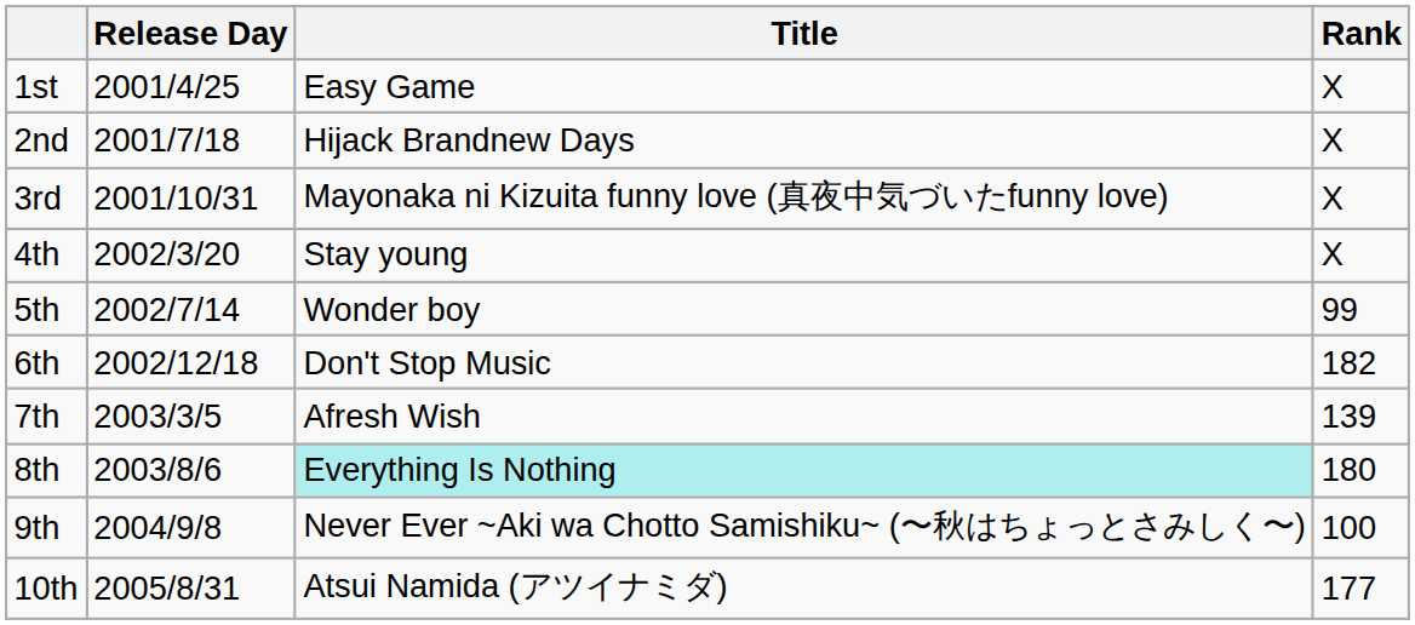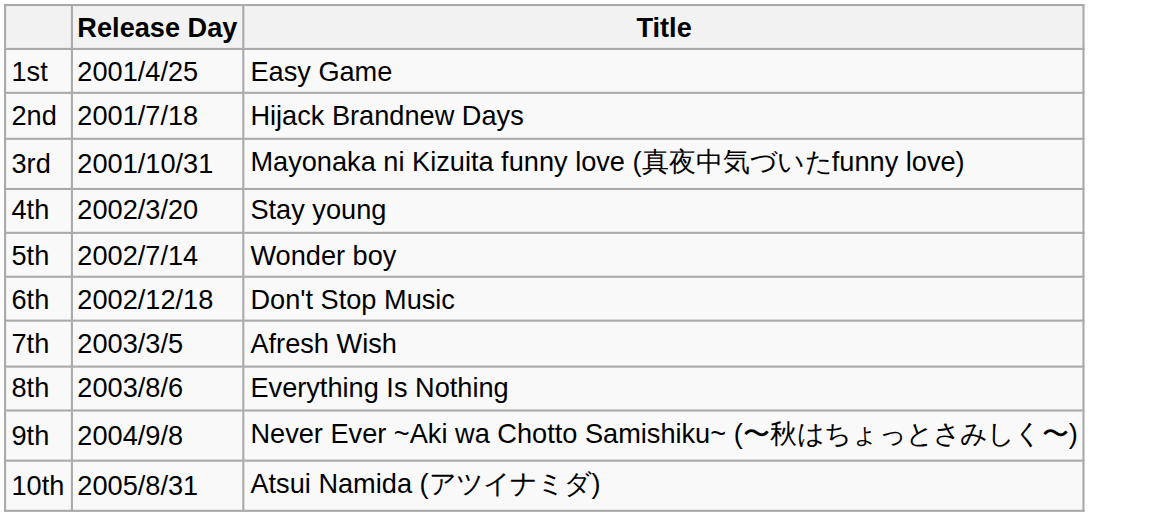- column: Rank | X | X | X | X | 99 | 182 | 139 | 180 | 100 | 177
8th | Title: paleturquoise background -> no background
